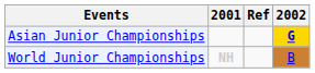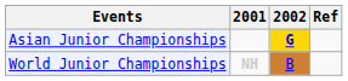columns swapped: 2002 <-> Ref
